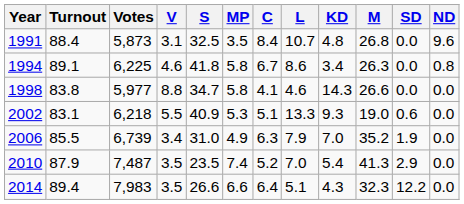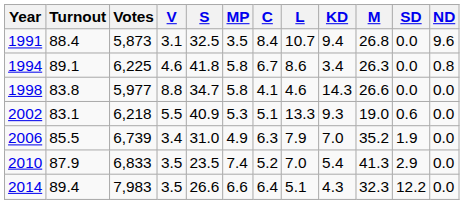1991 | KD: 4.8 -> 9.4
2010 | Votes: 7,487 -> 6,833
